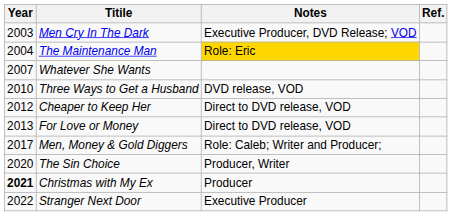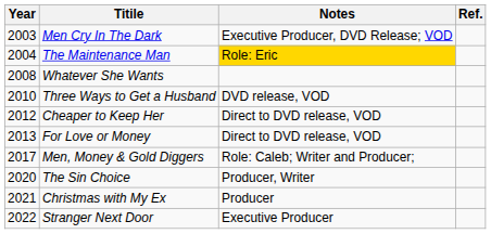Whatever She Wants | Year: 2007 -> 2008
Christmas with My Ex | Year: bold -> normal
